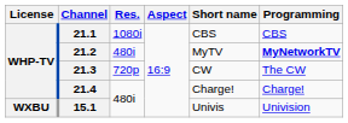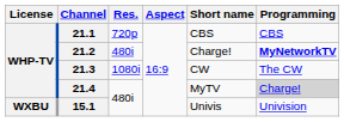21.1 | Res.: 1080i -> 720p
21.2 | Short name: MyTV -> Charge!
21.3 | Res.: 720p -> 1080i
21.4 | Short name: Charge! -> MyTV
21.4 | Programming: no background -> lightgrey background
